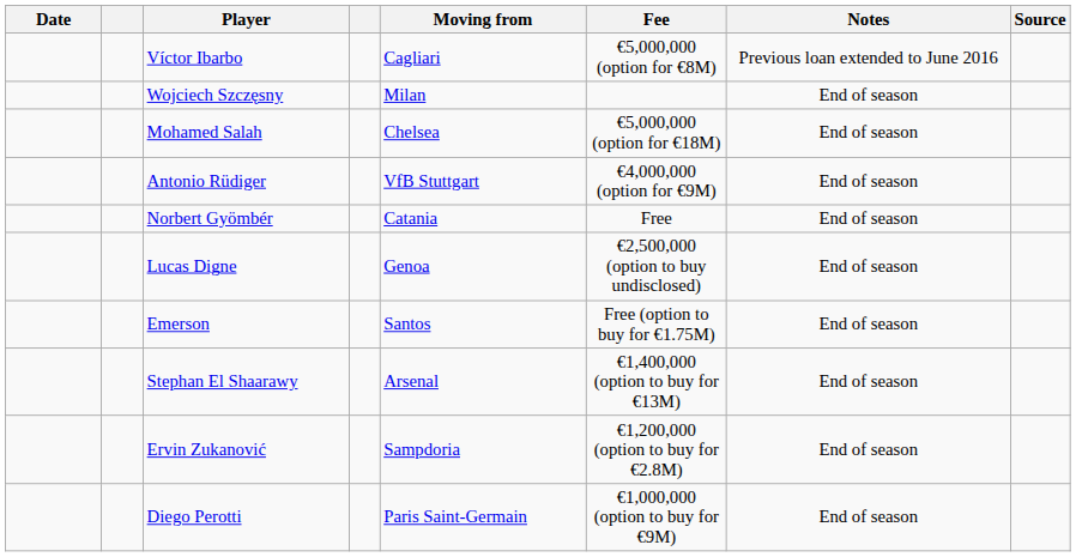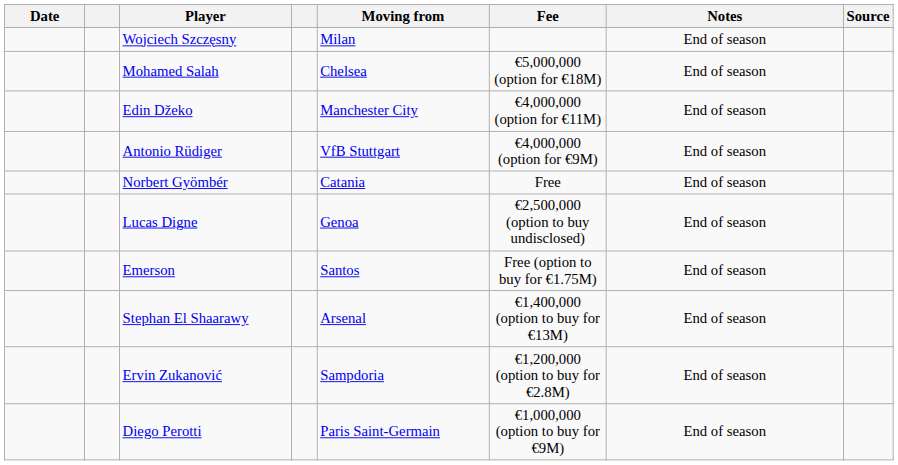- row: Víctor Ibarbo | Cagliari | €5,000,000 (option for €8M) | Previous loan extended to June 2016
+ row: Edin Džeko | Manchester City | €4,000,000 (option for €11M) | End of season
